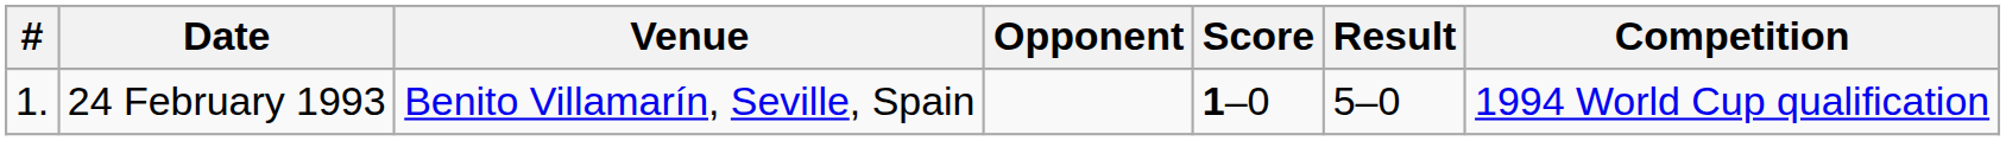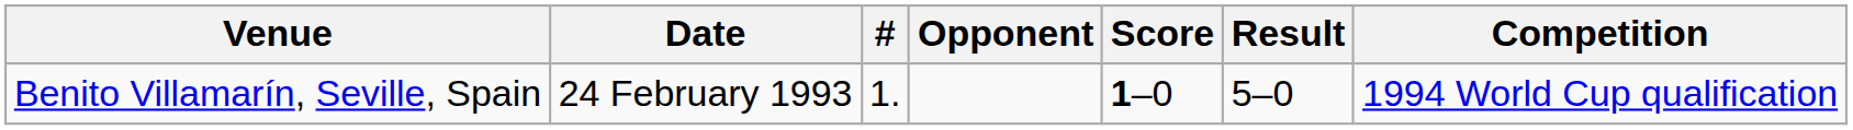columns swapped: # <-> Venue
